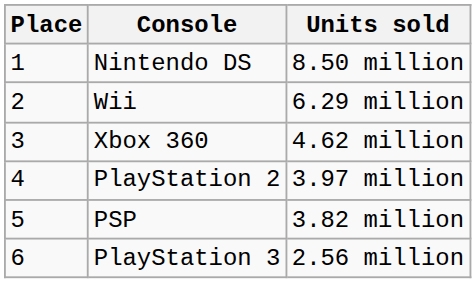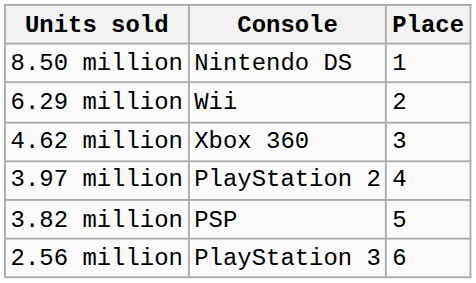columns swapped: Place <-> Units sold
